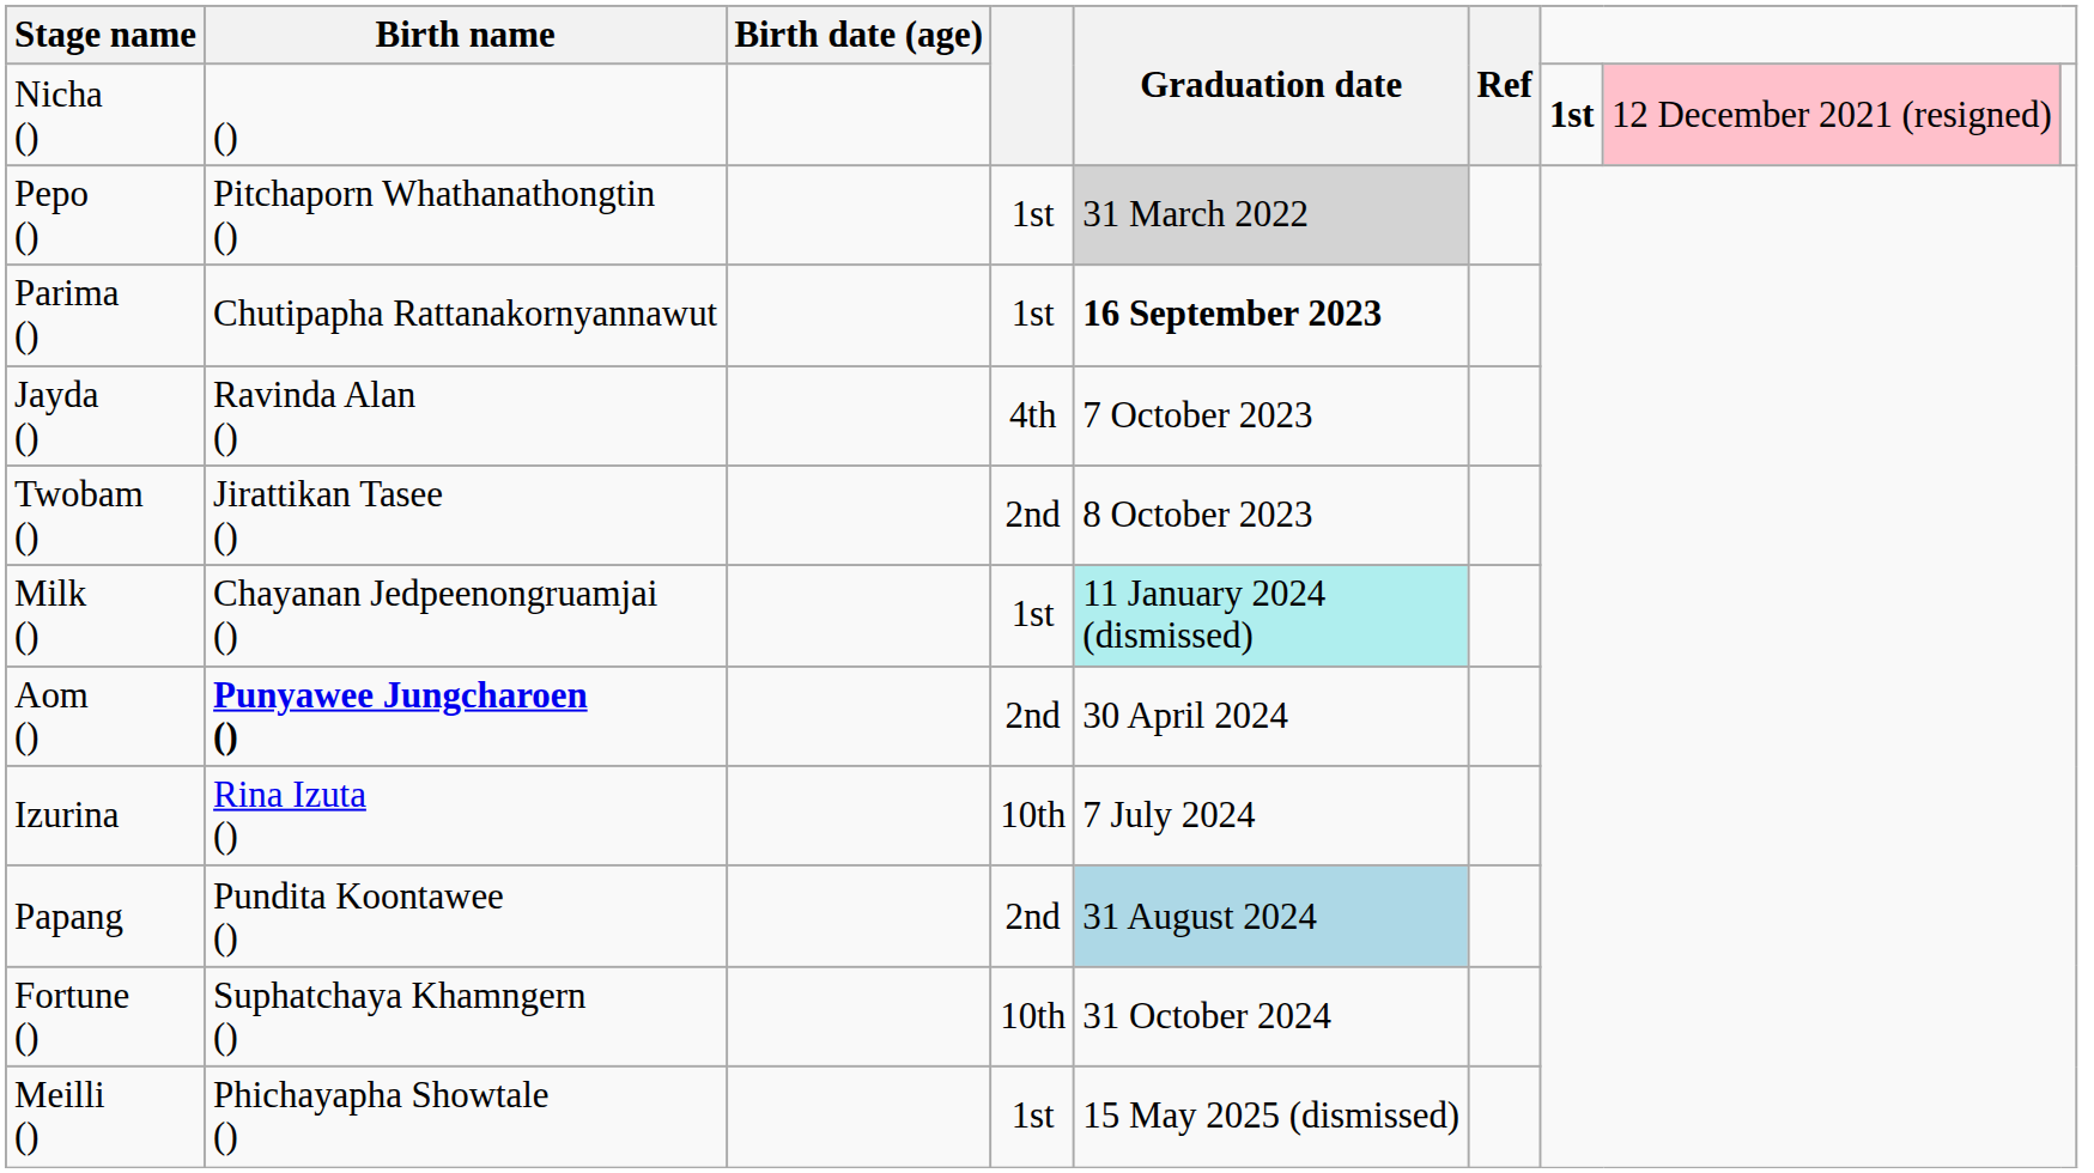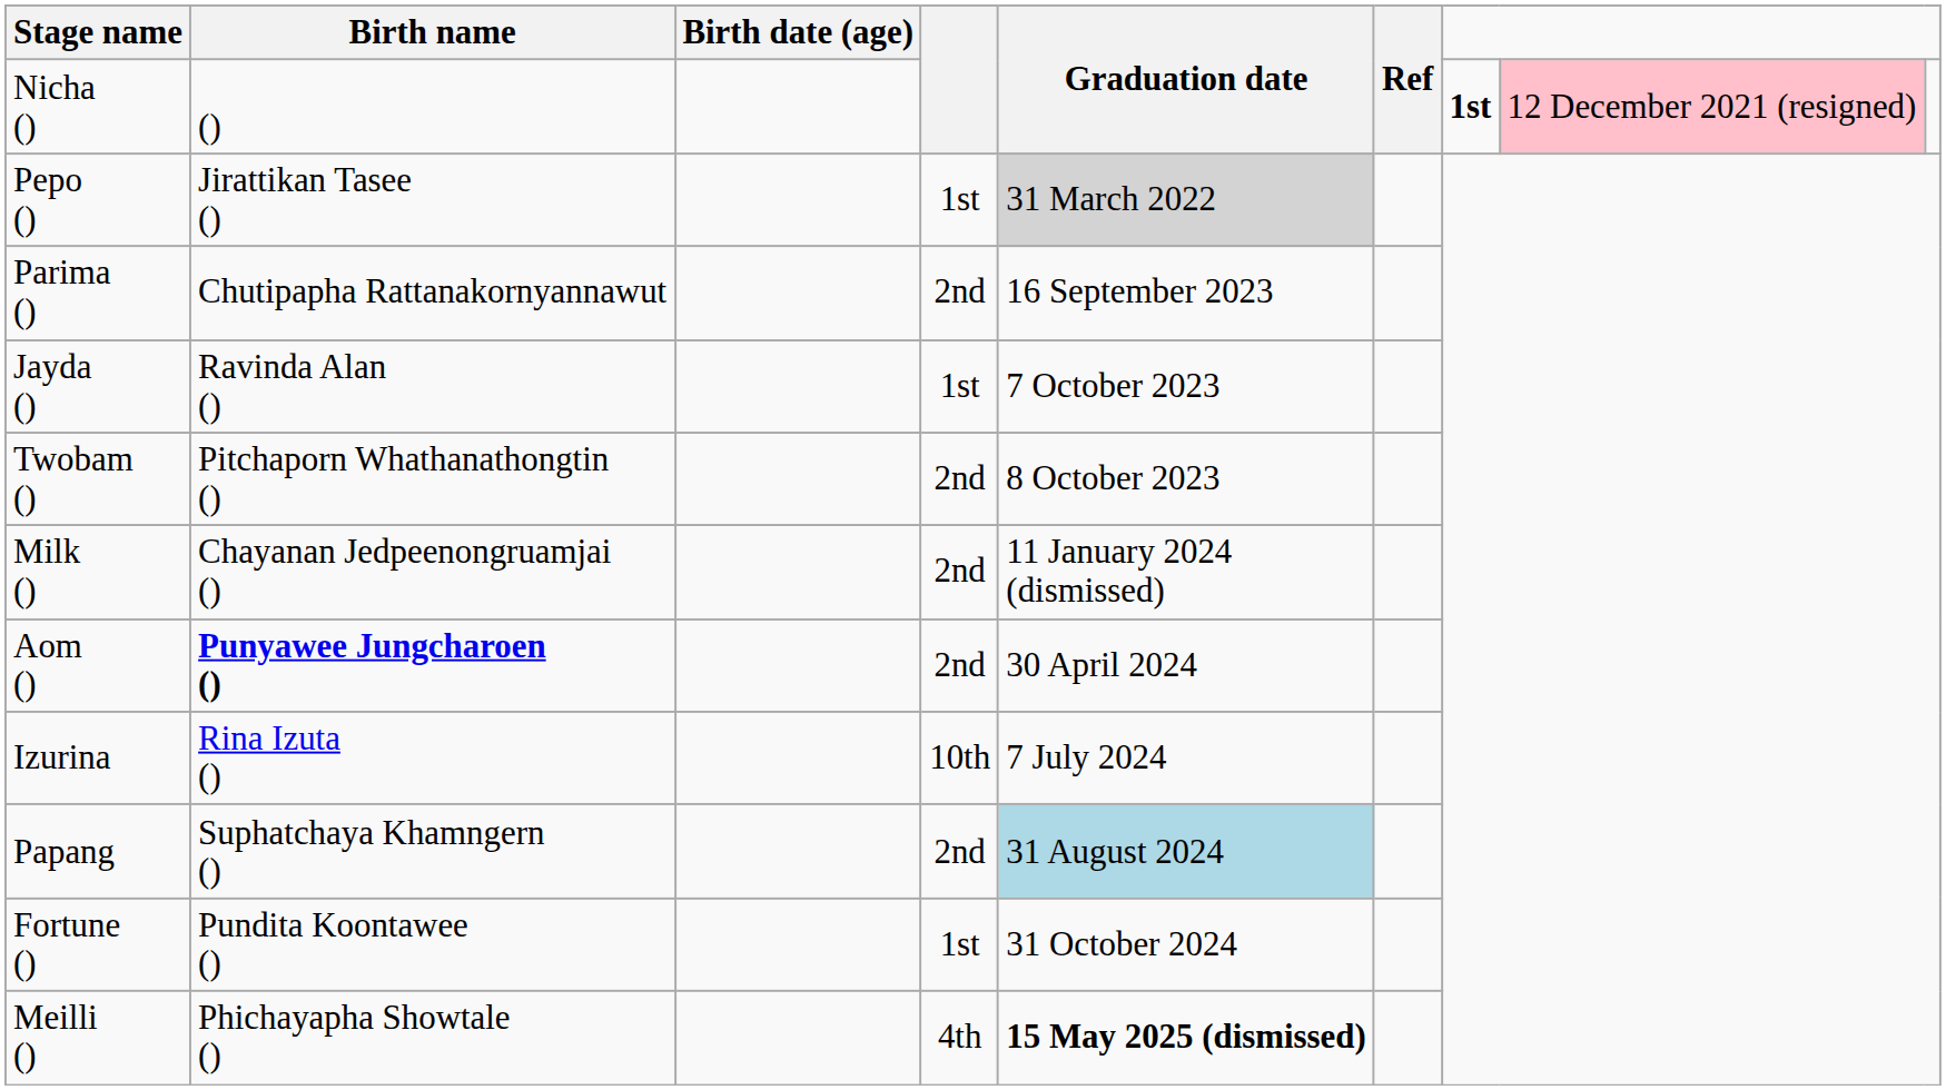Pepo () | Birth name: Pitchaporn Whathanathongtin () -> Jirattikan Tasee ()
Parima () | column 4: 1st -> 2nd
Parima () | Graduation date: bold -> normal
Jayda () | column 4: 4th -> 1st
Twobam () | Birth name: Jirattikan Tasee () -> Pitchaporn Whathanathongtin ()
Milk () | column 4: 1st -> 2nd
Milk () | Graduation date: paleturquoise background -> no background
Papang | Birth name: Pundita Koontawee () -> Suphatchaya Khamngern ()
Fortune () | Birth name: Suphatchaya Khamngern () -> Pundita Koontawee ()
Fortune () | column 4: 10th -> 1st
Meilli () | column 4: 1st -> 4th
Meilli () | Graduation date: normal -> bold
